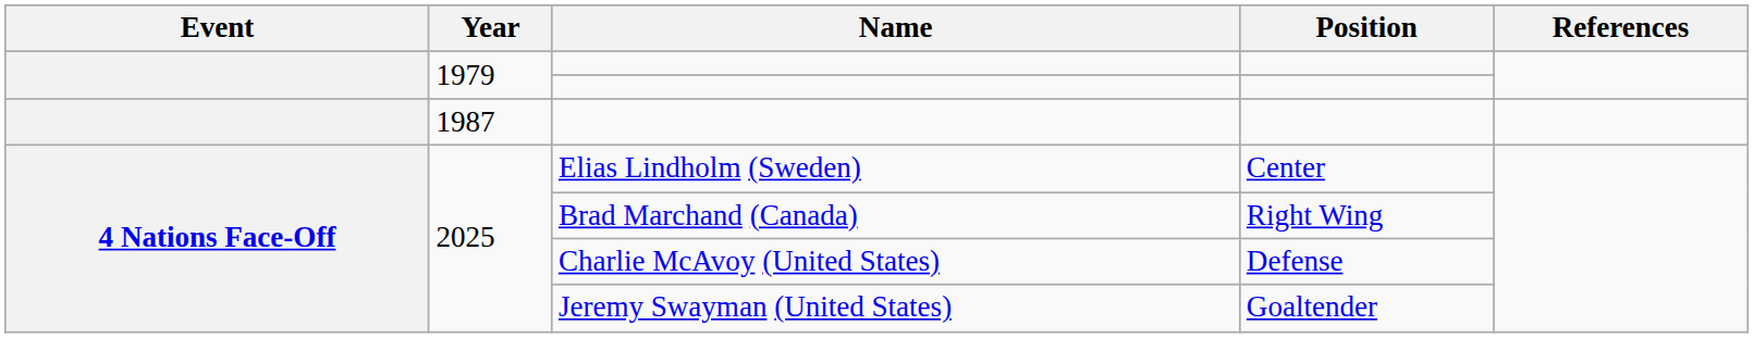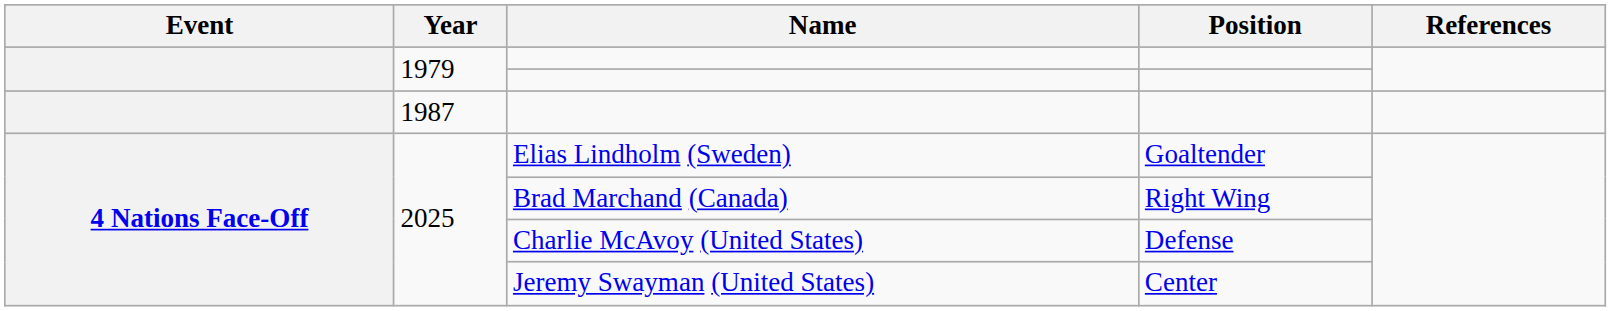Elias Lindholm (Sweden) | Position: Center -> Goaltender
Jeremy Swayman (United States) | Position: Goaltender -> Center
